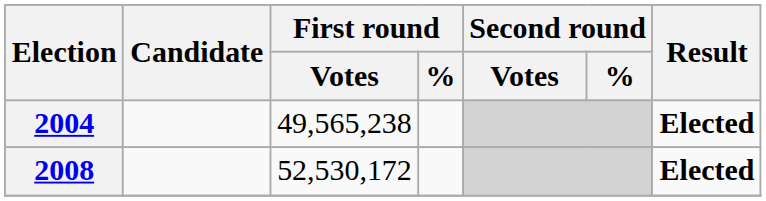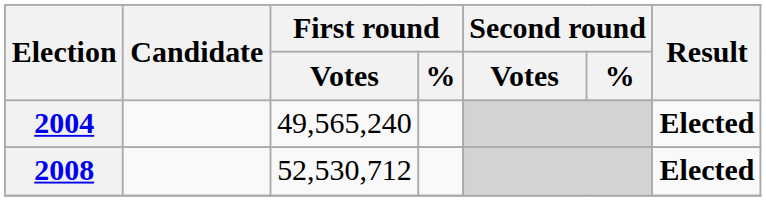2004 | First round / Votes: 49,565,238 -> 49,565,240
2008 | First round / Votes: 52,530,172 -> 52,530,712
